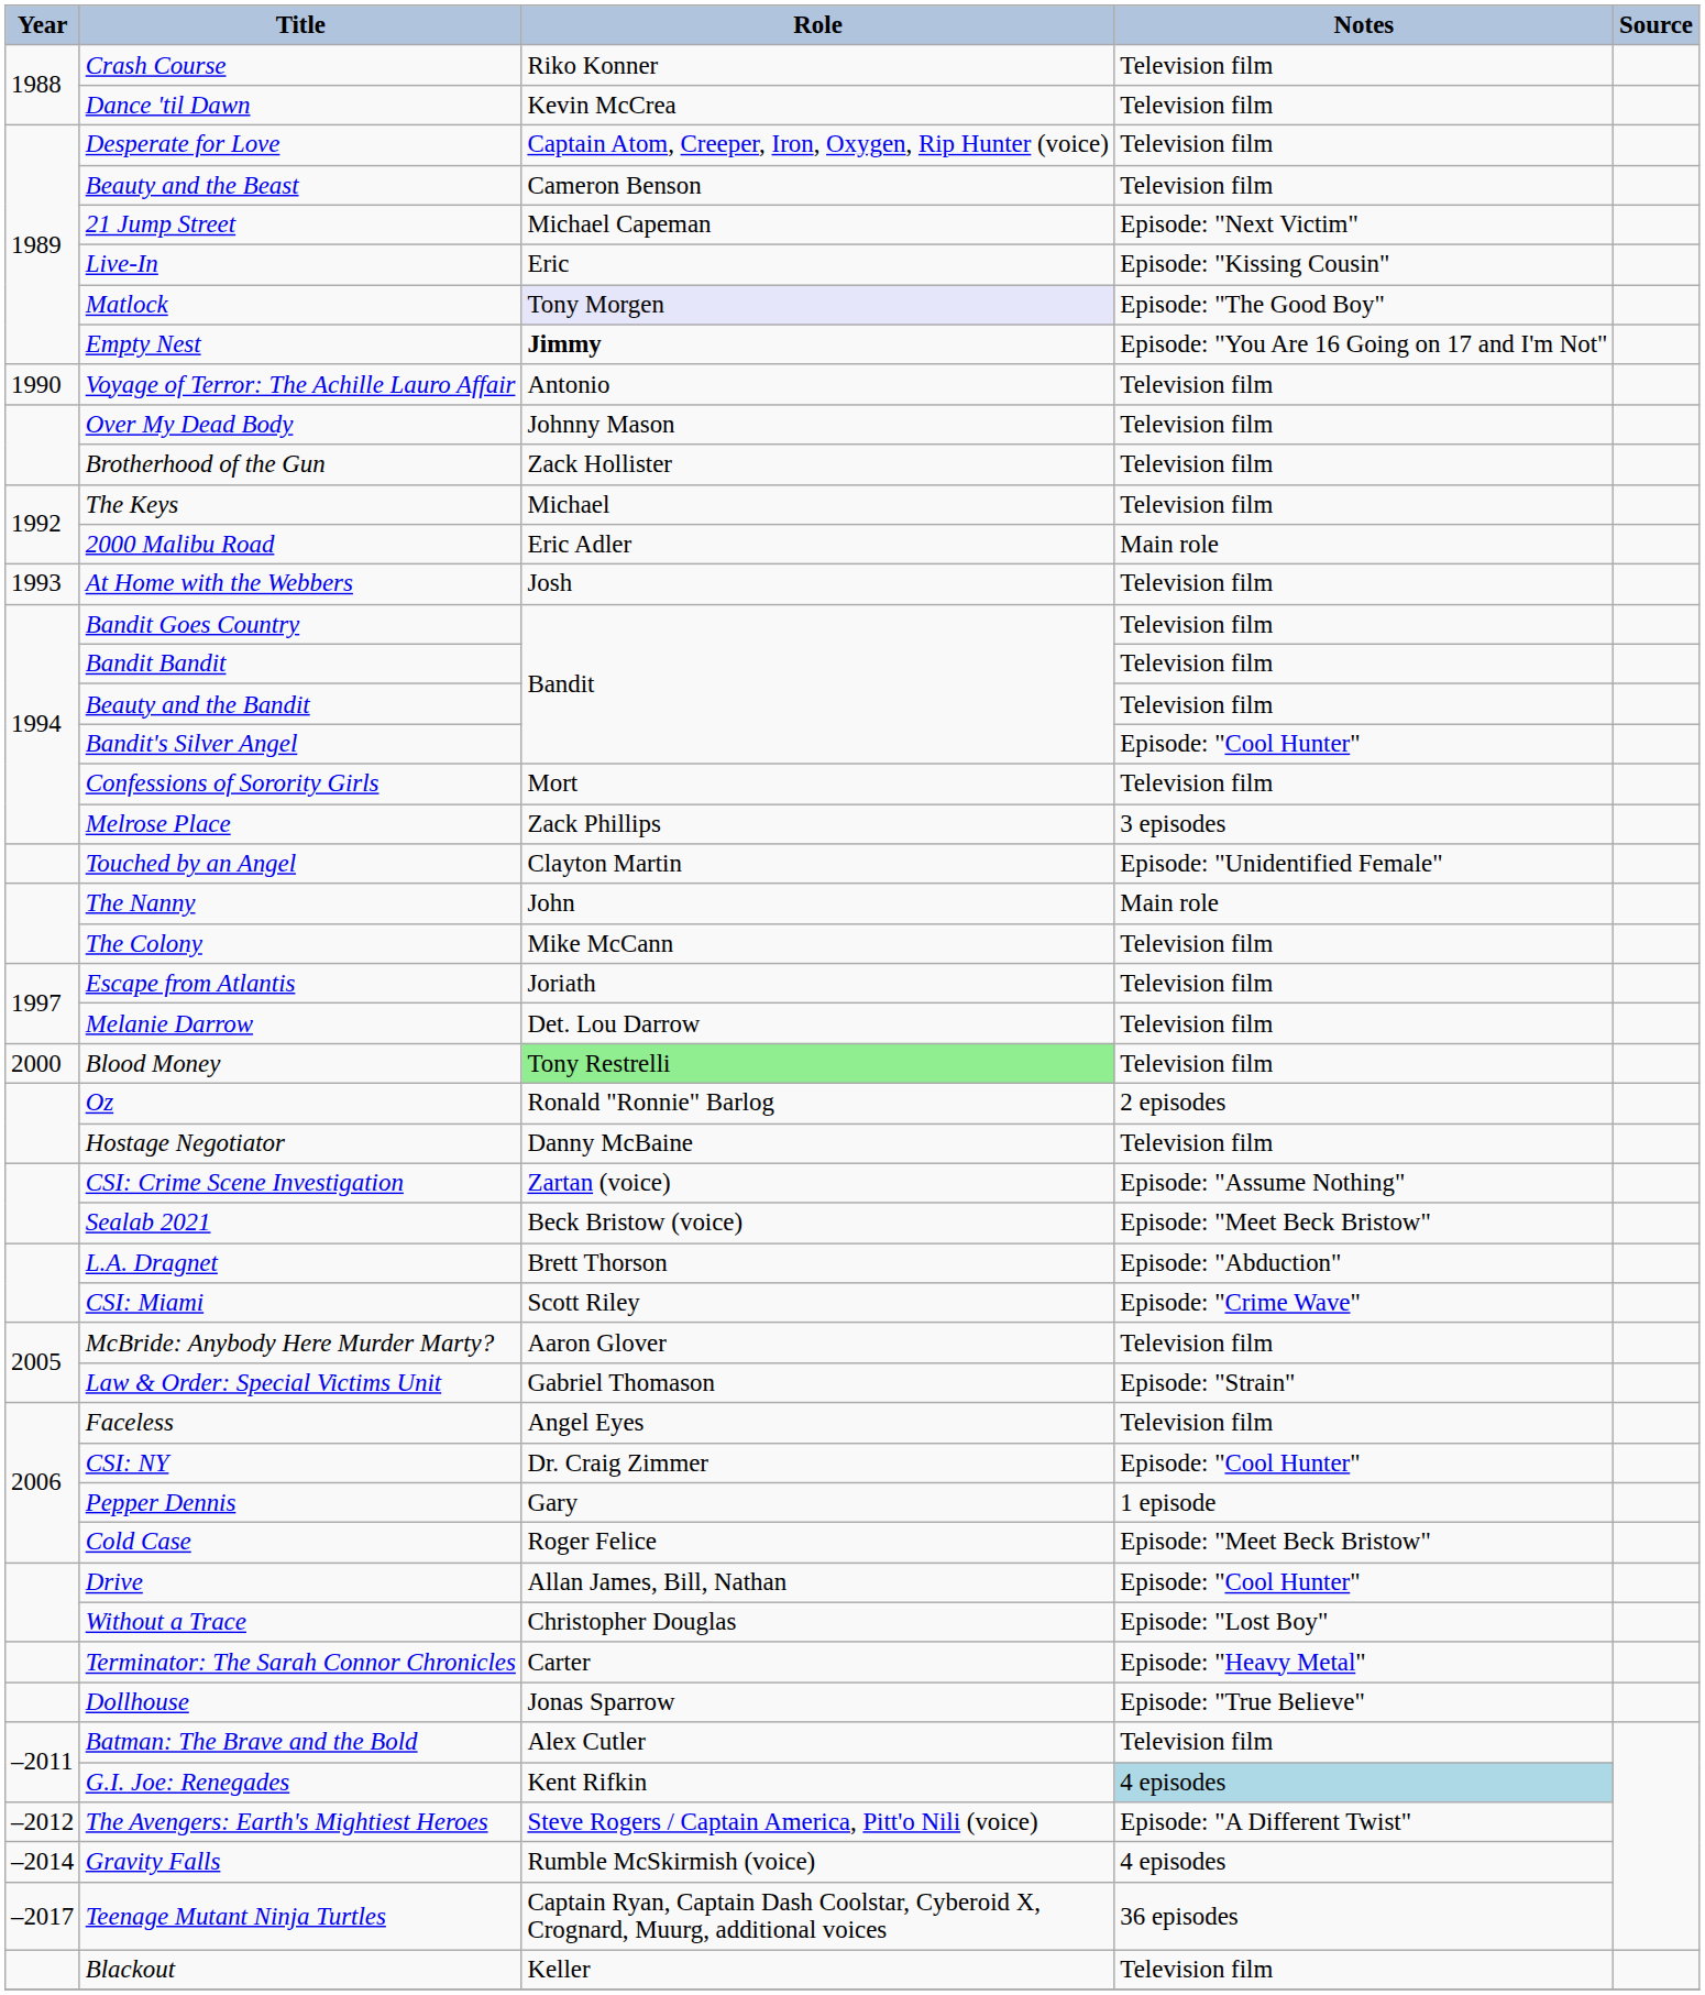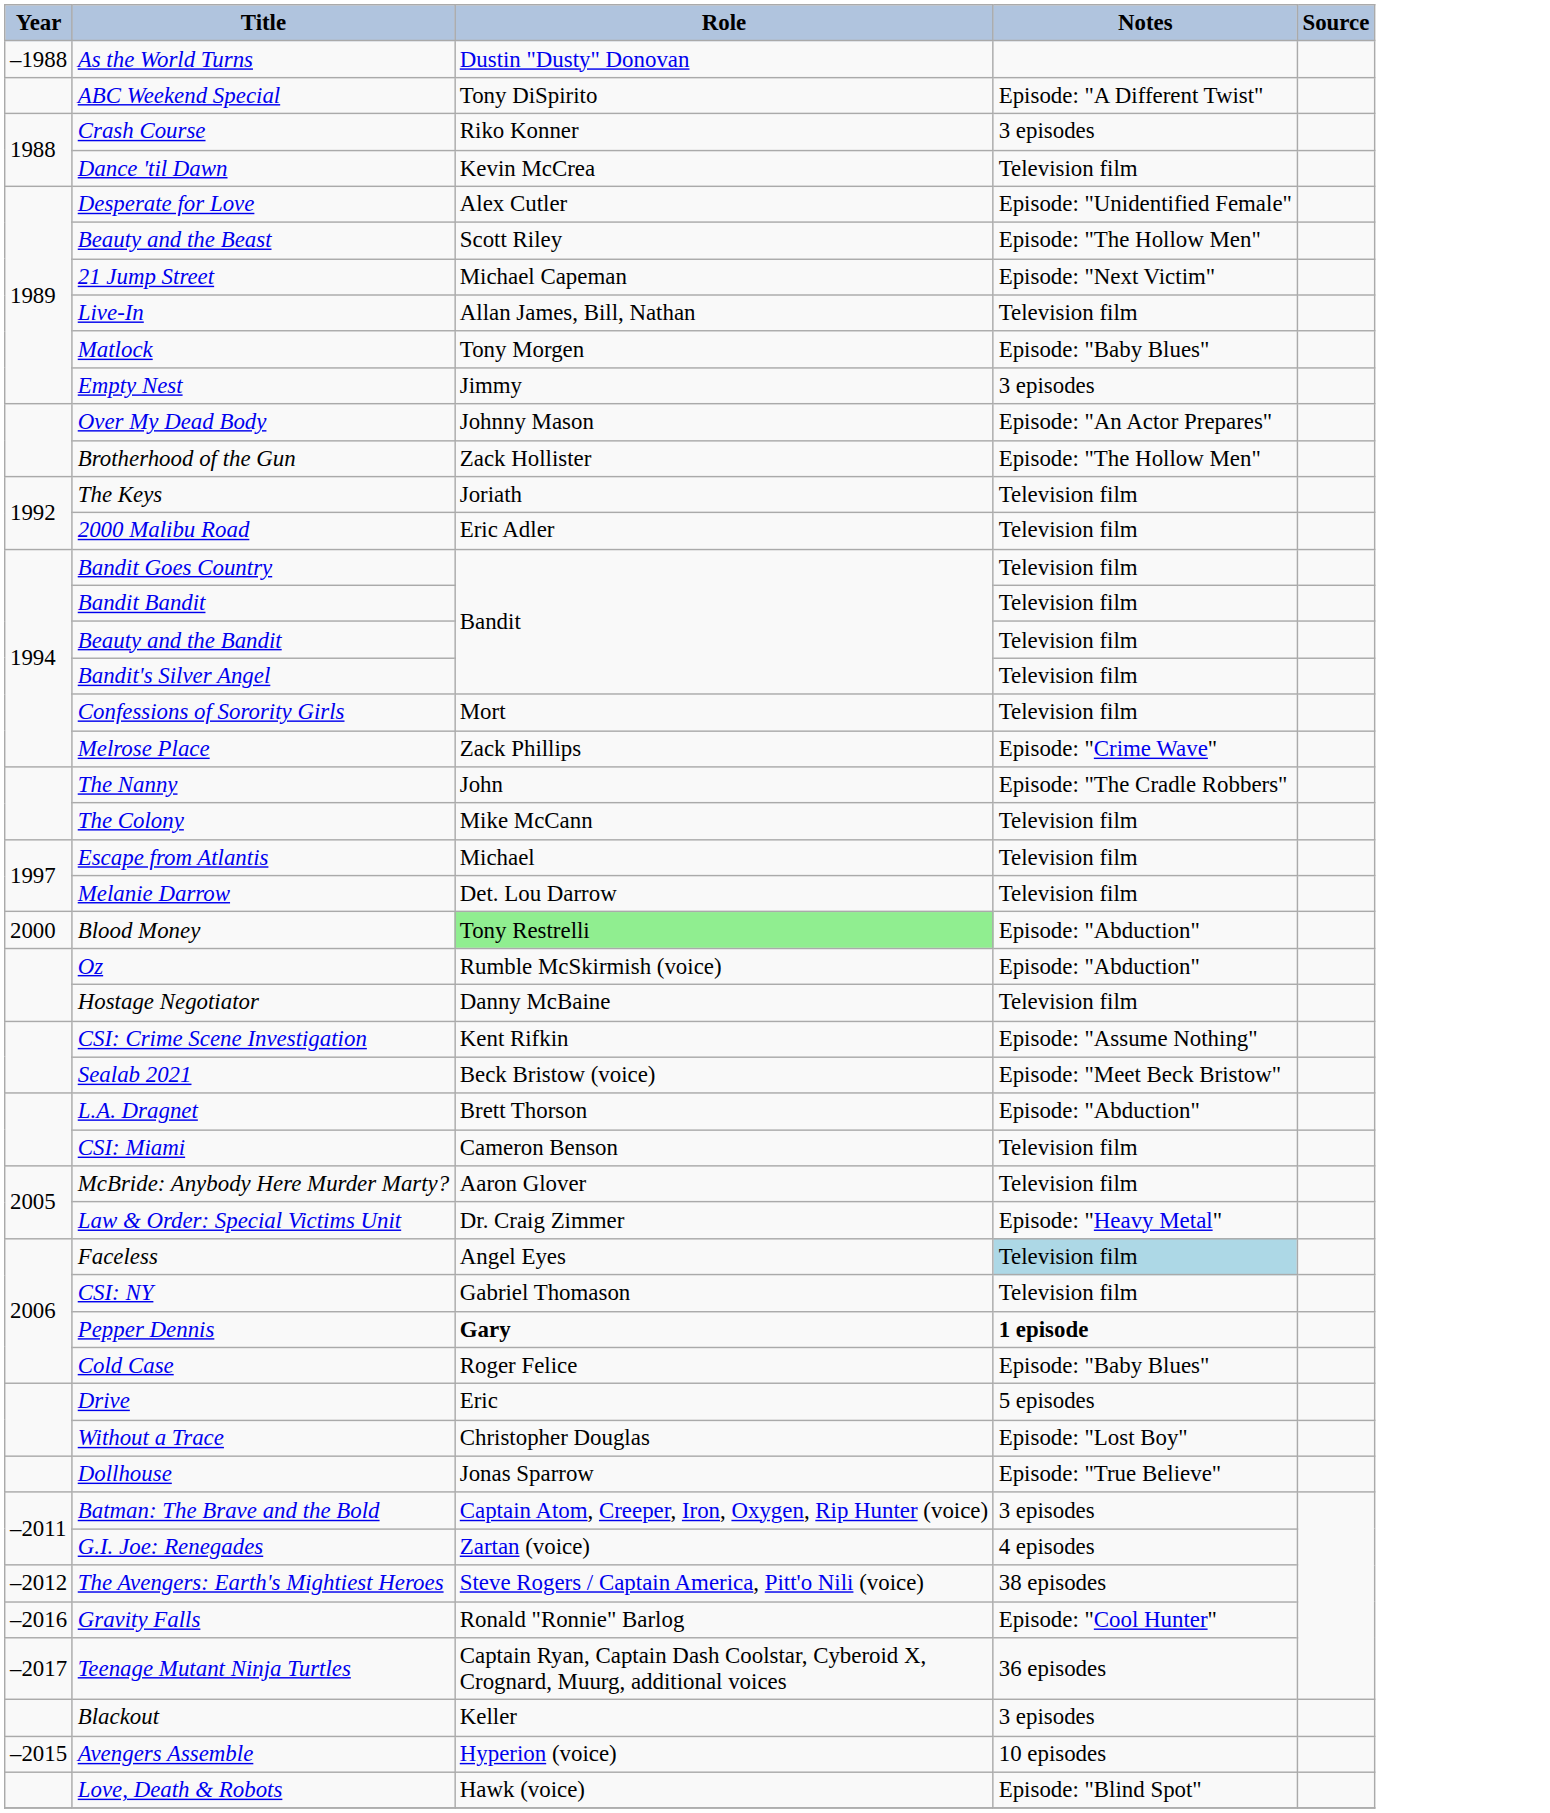+ row: –1988 | As the World Turns | Dustin "Dusty" Donovan
+ row: ABC Weekend Special | Tony DiSpirito | Episode: "A Different Twist"
Crash Course | Notes: Television film -> 3 episodes
Desperate for Love | Role: Captain Atom, Creeper, Iron, Oxygen, Rip Hunter (voice) -> Alex Cutler
Desperate for Love | Notes: Television film -> Episode: "Unidentified Female"
Beauty and the Beast | Role: Cameron Benson -> Scott Riley
Beauty and the Beast | Notes: Television film -> Episode: "The Hollow Men"
Live-In | Role: Eric -> Allan James, Bill, Nathan
Live-In | Notes: Episode: "Kissing Cousin" -> Television film
Matlock | Role: lavender background -> no background
Matlock | Notes: Episode: "The Good Boy" -> Episode: "Baby Blues"
Empty Nest | Role: bold -> normal
Empty Nest | Notes: Episode: "You Are 16 Going on 17 and I'm Not" -> 3 episodes
- row: 1990 | Voyage of Terror: The Achille Lauro Affair | Antonio | Television film
Over My Dead Body | Notes: Television film -> Episode: "An Actor Prepares"
Brotherhood of the Gun | Notes: Television film -> Episode: "The Hollow Men"
The Keys | Role: Michael -> Joriath
2000 Malibu Road | Notes: Main role -> Television film
- row: 1993 | At Home with the Webbers | Josh | Television film
Bandit's Silver Angel | Notes: Episode: "Cool Hunter" -> Television film
Melrose Place | Notes: 3 episodes -> Episode: "Crime Wave"
- row: Touched by an Angel | Clayton Martin | Episode: "Unidentified Female"
The Nanny | Notes: Main role -> Episode: "The Cradle Robbers"
Escape from Atlantis | Role: Joriath -> Michael
Blood Money | Notes: Television film -> Episode: "Abduction"
Oz | Role: Ronald "Ronnie" Barlog -> Rumble McSkirmish (voice)
Oz | Notes: 2 episodes -> Episode: "Abduction"
CSI: Crime Scene Investigation | Role: Zartan (voice) -> Kent Rifkin
CSI: Miami | Role: Scott Riley -> Cameron Benson
CSI: Miami | Notes: Episode: "Crime Wave" -> Television film
Law & Order: Special Victims Unit | Role: Gabriel Thomason -> Dr. Craig Zimmer
Law & Order: Special Victims Unit | Notes: Episode: "Strain" -> Episode: "Heavy Metal"
Faceless | Notes: no background -> lightblue background
CSI: NY | Role: Dr. Craig Zimmer -> Gabriel Thomason
CSI: NY | Notes: Episode: "Cool Hunter" -> Television film
Pepper Dennis | Role: normal -> bold
Pepper Dennis | Notes: normal -> bold
Cold Case | Notes: Episode: "Meet Beck Bristow" -> Episode: "Baby Blues"
Drive | Role: Allan James, Bill, Nathan -> Eric
Drive | Notes: Episode: "Cool Hunter" -> 5 episodes
- row: Terminator: The Sarah Connor Chronicles | Carter | Episode: "Heavy Metal"
Batman: The Brave and the Bold | Role: Alex Cutler -> Captain Atom, Creeper, Iron, Oxygen, Rip Hunter (voice)
Batman: The Brave and the Bold | Notes: Television film -> 3 episodes
G.I. Joe: Renegades | Role: Kent Rifkin -> Zartan (voice)
G.I. Joe: Renegades | Notes: lightblue background -> no background
The Avengers: Earth's Mightiest Heroes | Notes: Episode: "A Different Twist" -> 38 episodes
Gravity Falls | Year: –2014 -> –2016
Gravity Falls | Role: Rumble McSkirmish (voice) -> Ronald "Ronnie" Barlog
Gravity Falls | Notes: 4 episodes -> Episode: "Cool Hunter"
Blackout | Notes: Television film -> 3 episodes
+ row: –2015 | Avengers Assemble | Hyperion (voice) | 10 episodes
+ row: Love, Death & Robots | Hawk (voice) | Episode: "Blind Spot"
